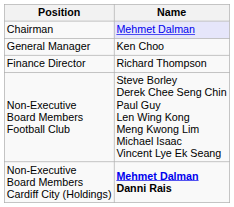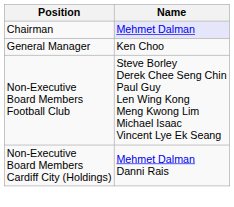- row: Finance Director | Richard Thompson
Non-Executive Board Members Cardiff City (Holdings) | Name: bold -> normal
